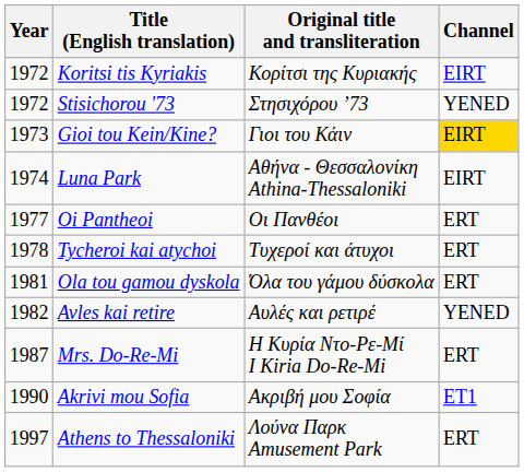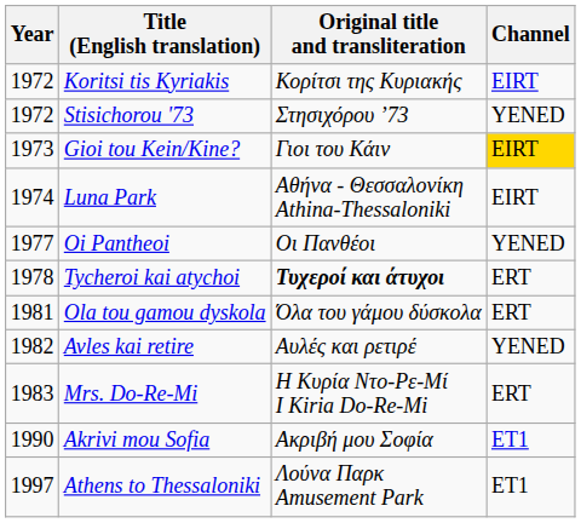Oi Pantheoi | Channel: ERT -> YENED
Tycheroi kai atychoi | Original title and transliteration: normal -> bold
Mrs. Do-Re-Mi | Year: 1987 -> 1983
Athens to Thessaloniki | Channel: ERT -> ET1
